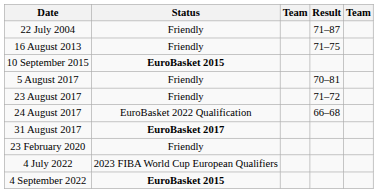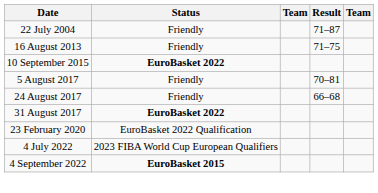10 September 2015 | Status: EuroBasket 2015 -> EuroBasket 2022
- row: 23 August 2017 | Friendly | 71–72
24 August 2017 | Status: EuroBasket 2022 Qualification -> Friendly
31 August 2017 | Status: EuroBasket 2017 -> EuroBasket 2022
23 February 2020 | Status: Friendly -> EuroBasket 2022 Qualification
